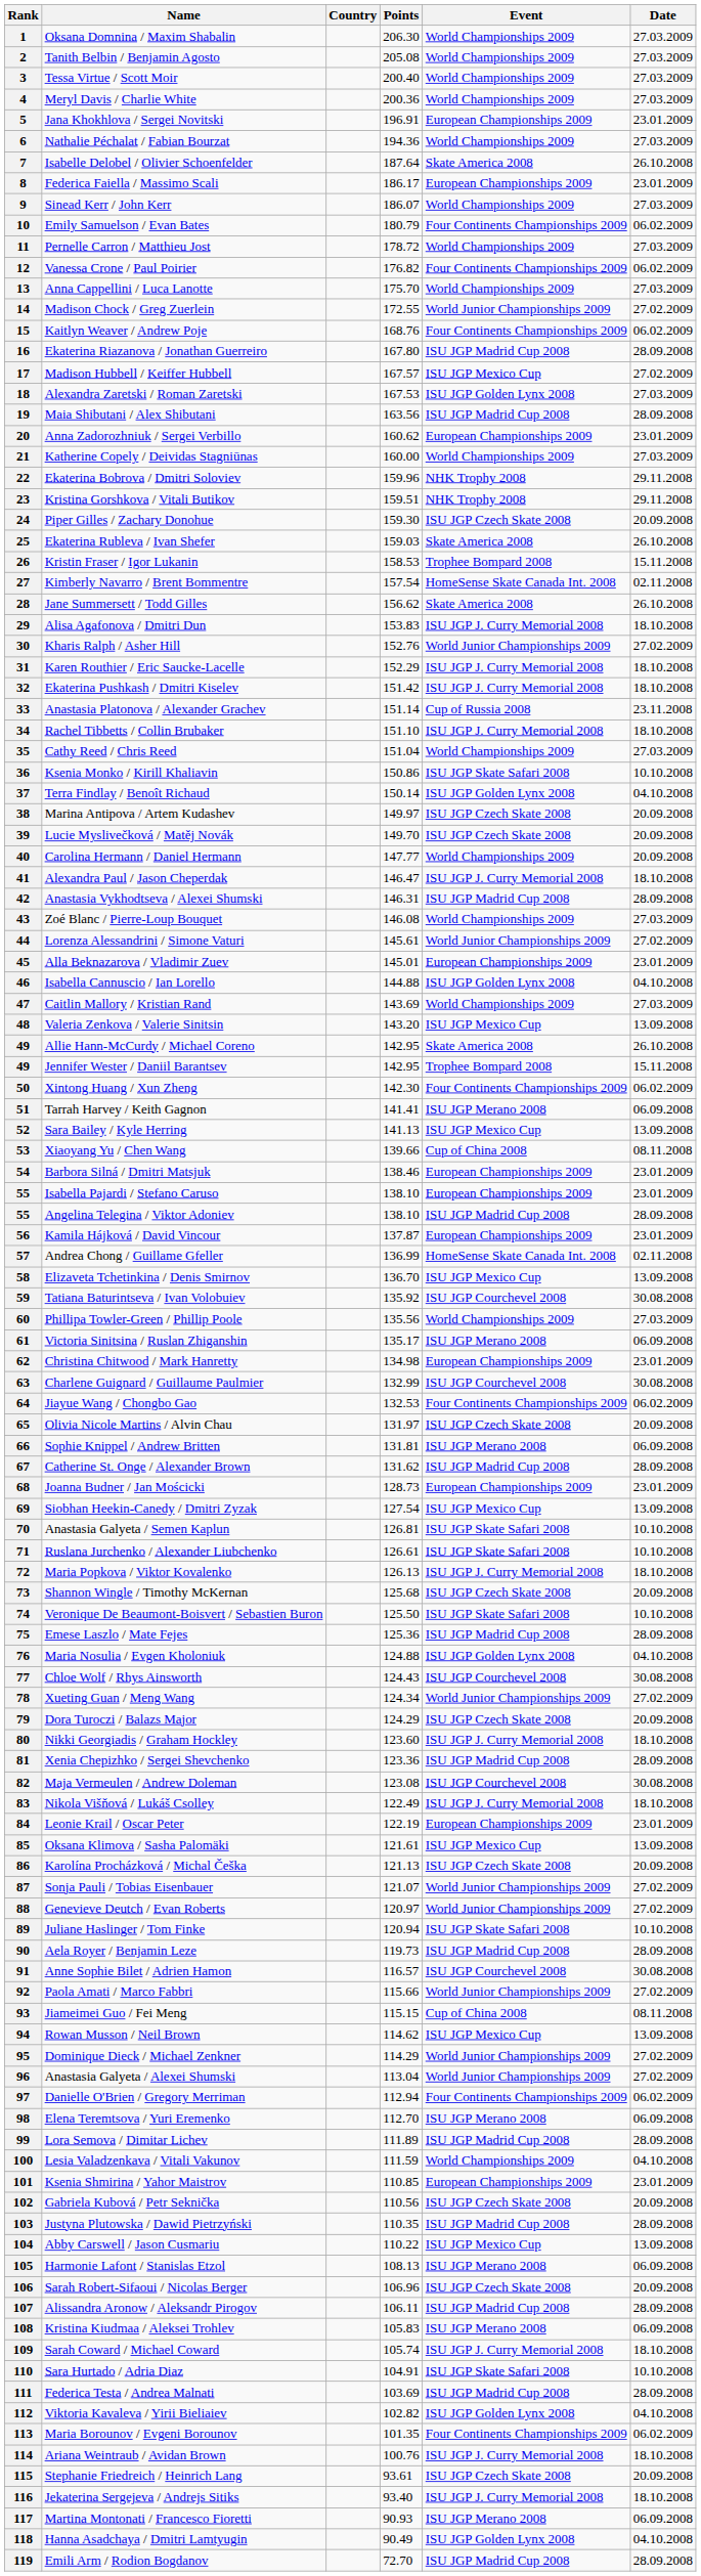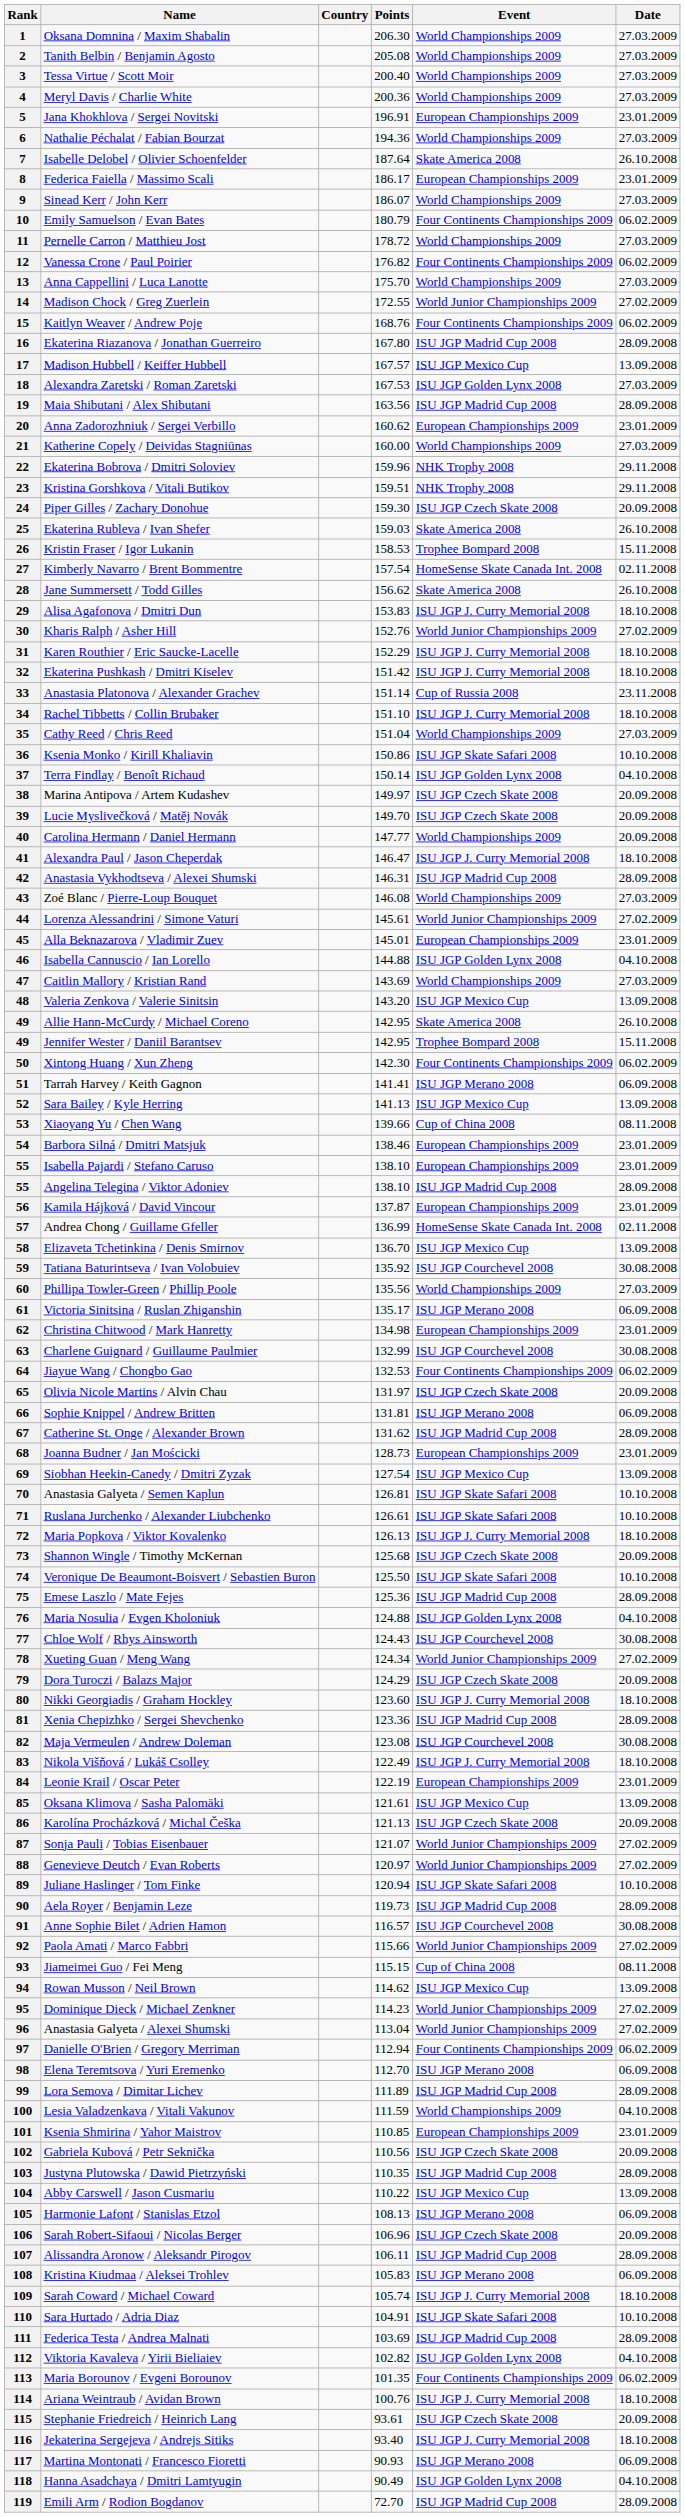17 | Date: 27.02.2009 -> 13.09.2008
95 | Points: 114.29 -> 114.23
